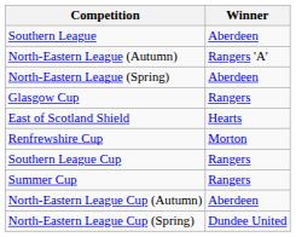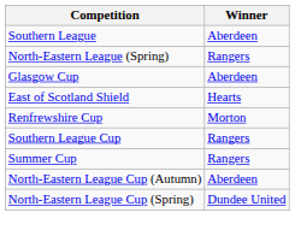- row: North-Eastern League (Autumn) | Rangers 'A'
North-Eastern League (Spring) | Winner: Aberdeen -> Rangers
Glasgow Cup | Winner: Rangers -> Aberdeen
